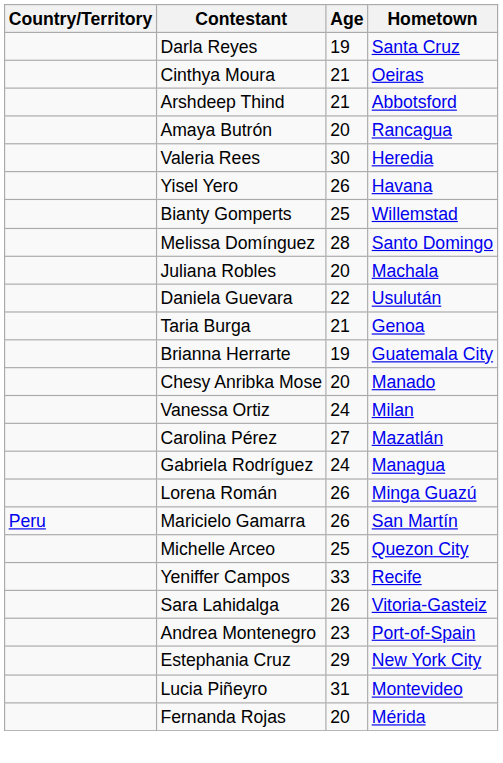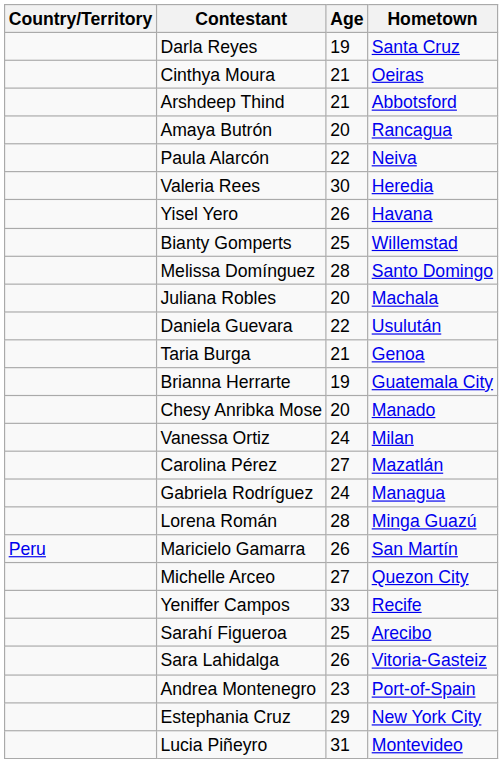+ row: Paula Alarcón | 22 | Neiva
Lorena Román | Age: 26 -> 28
Michelle Arceo | Age: 25 -> 27
+ row: Sarahí Figueroa | 25 | Arecibo
- row: Fernanda Rojas | 20 | Mérida
